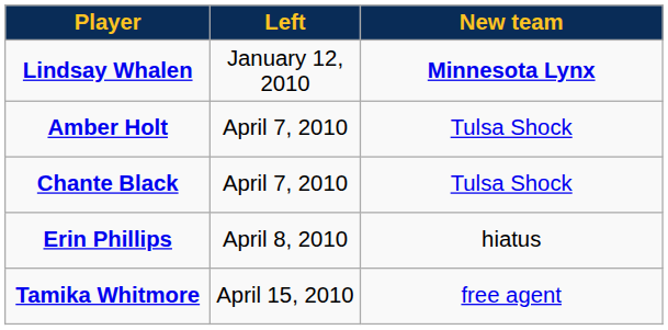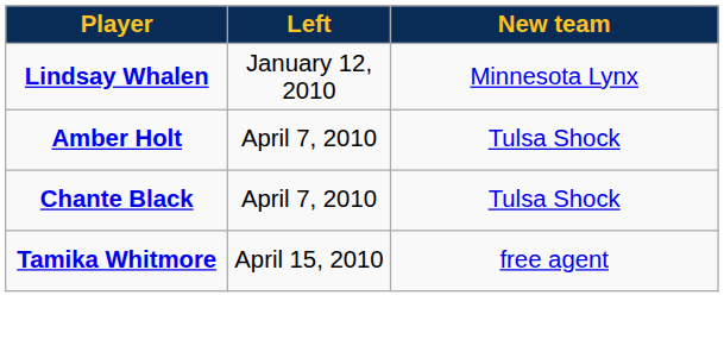Lindsay Whalen | New team: bold -> normal
- row: Erin Phillips | April 8, 2010 | hiatus
